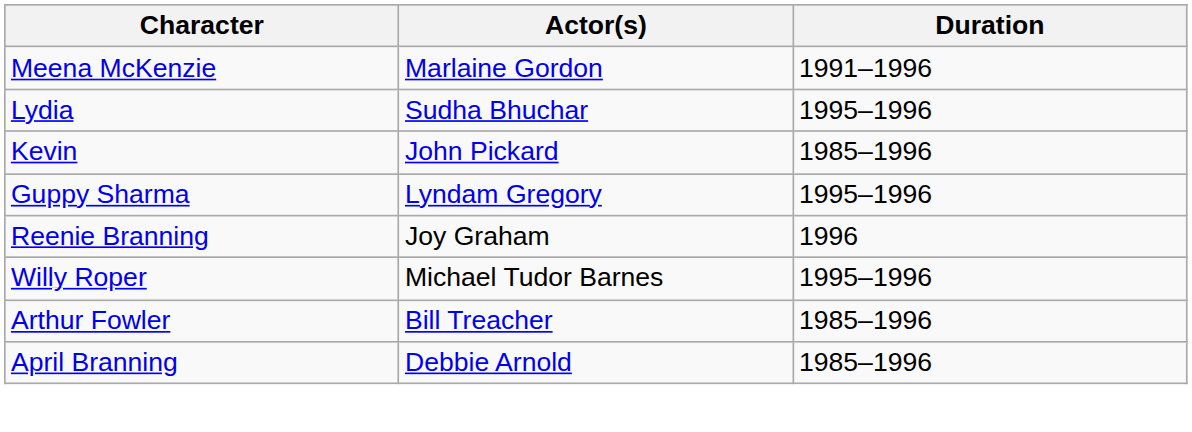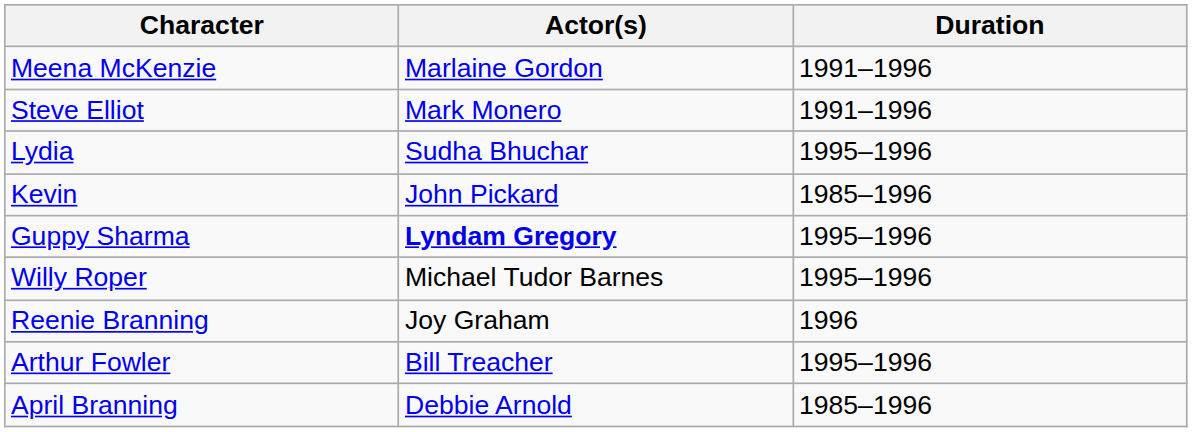+ row: Steve Elliot | Mark Monero | 1991–1996
Guppy Sharma | Actor(s): normal -> bold
rows swapped: Reenie Branning <-> Willy Roper
Arthur Fowler | Duration: 1985–1996 -> 1995–1996
